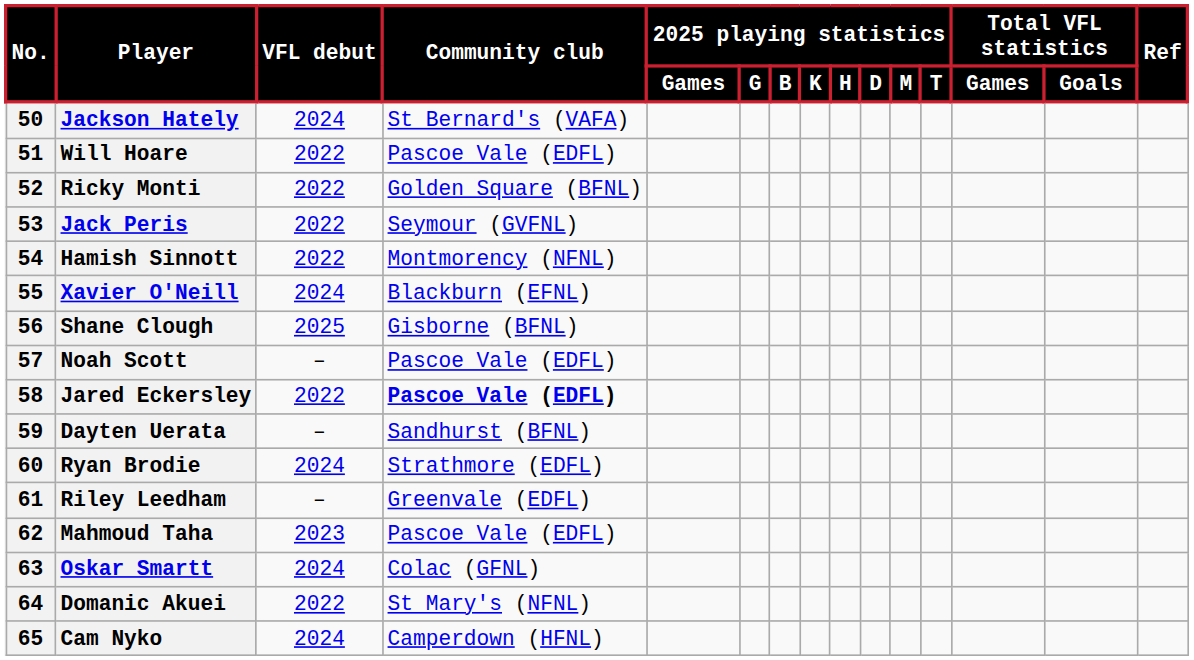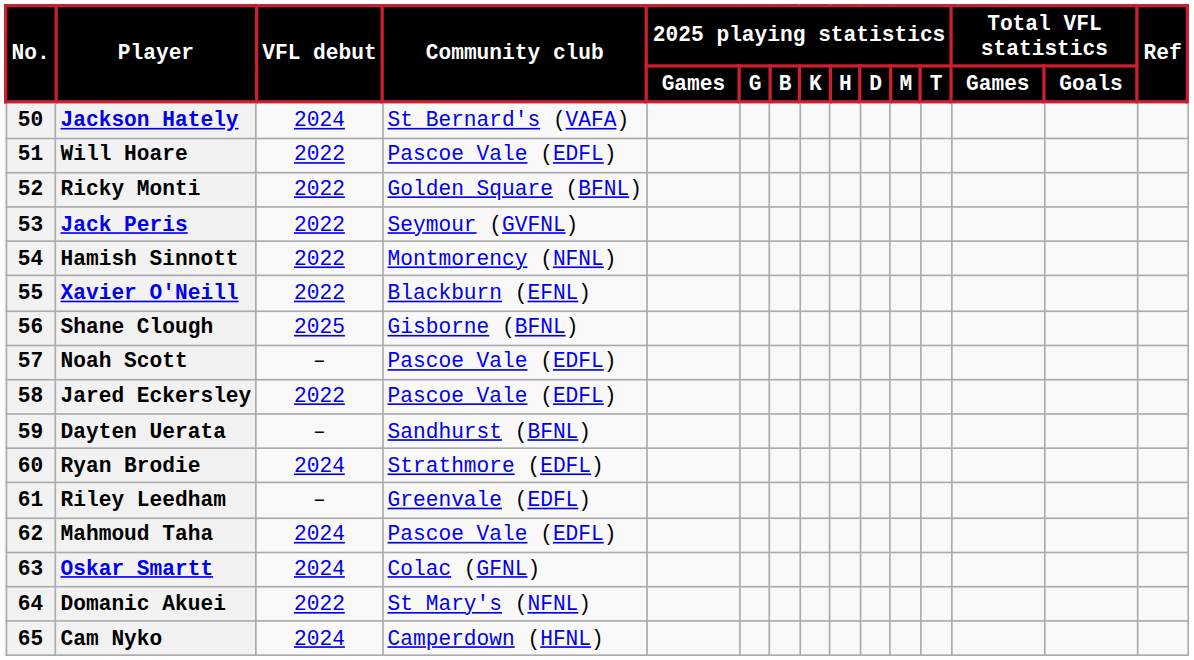Xavier O'Neill | VFL debut: 2024 -> 2022
Jared Eckersley | Community club: bold -> normal
Mahmoud Taha | VFL debut: 2023 -> 2024
